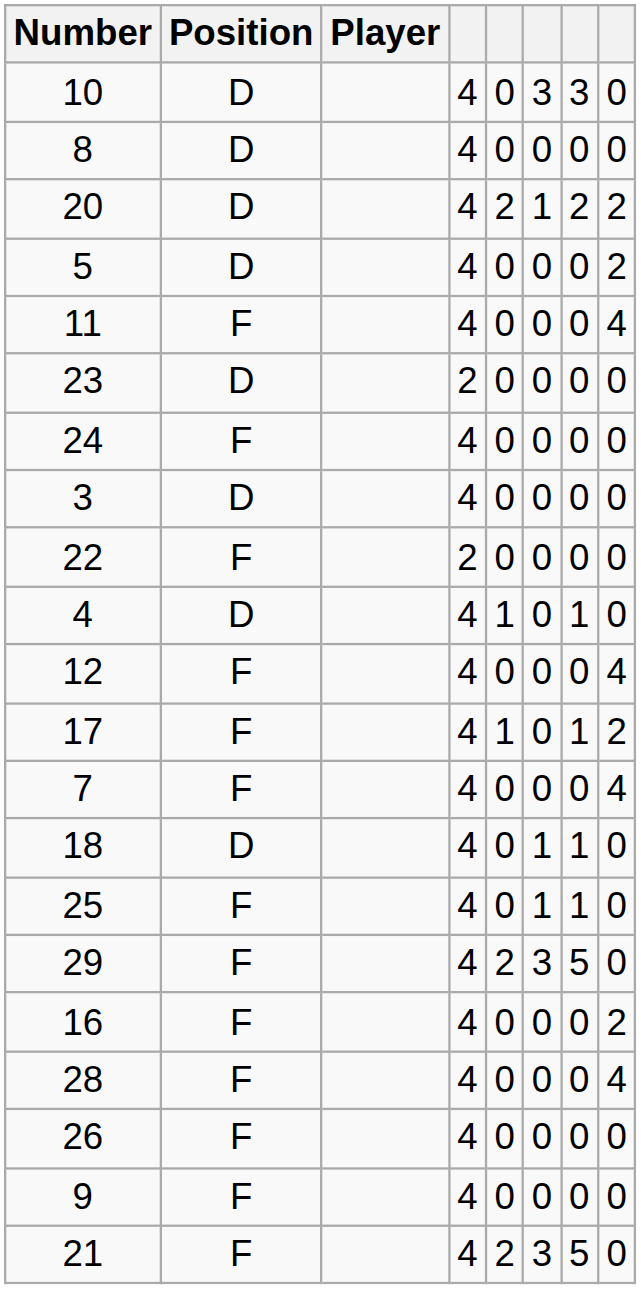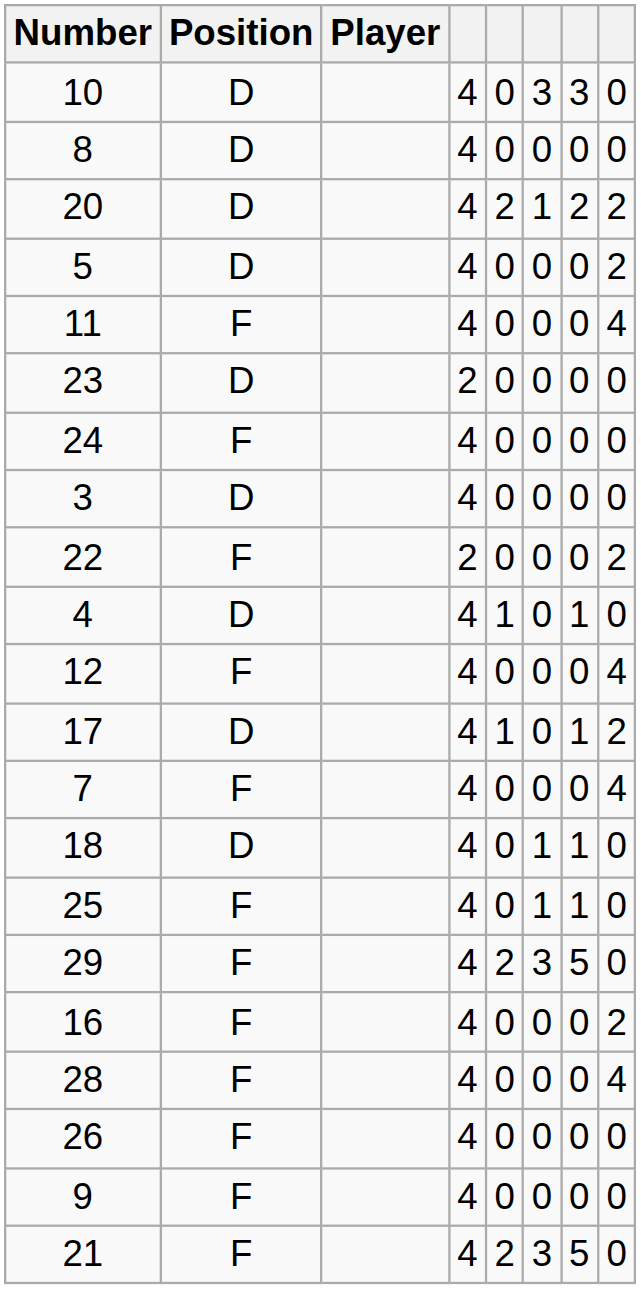22 | column 8: 0 -> 2
17 | Position: F -> D
